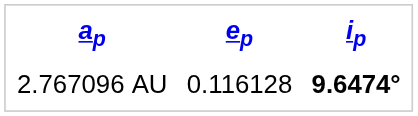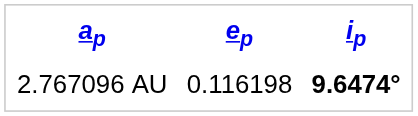2.767096 AU | ep: 0.116128 -> 0.116198
